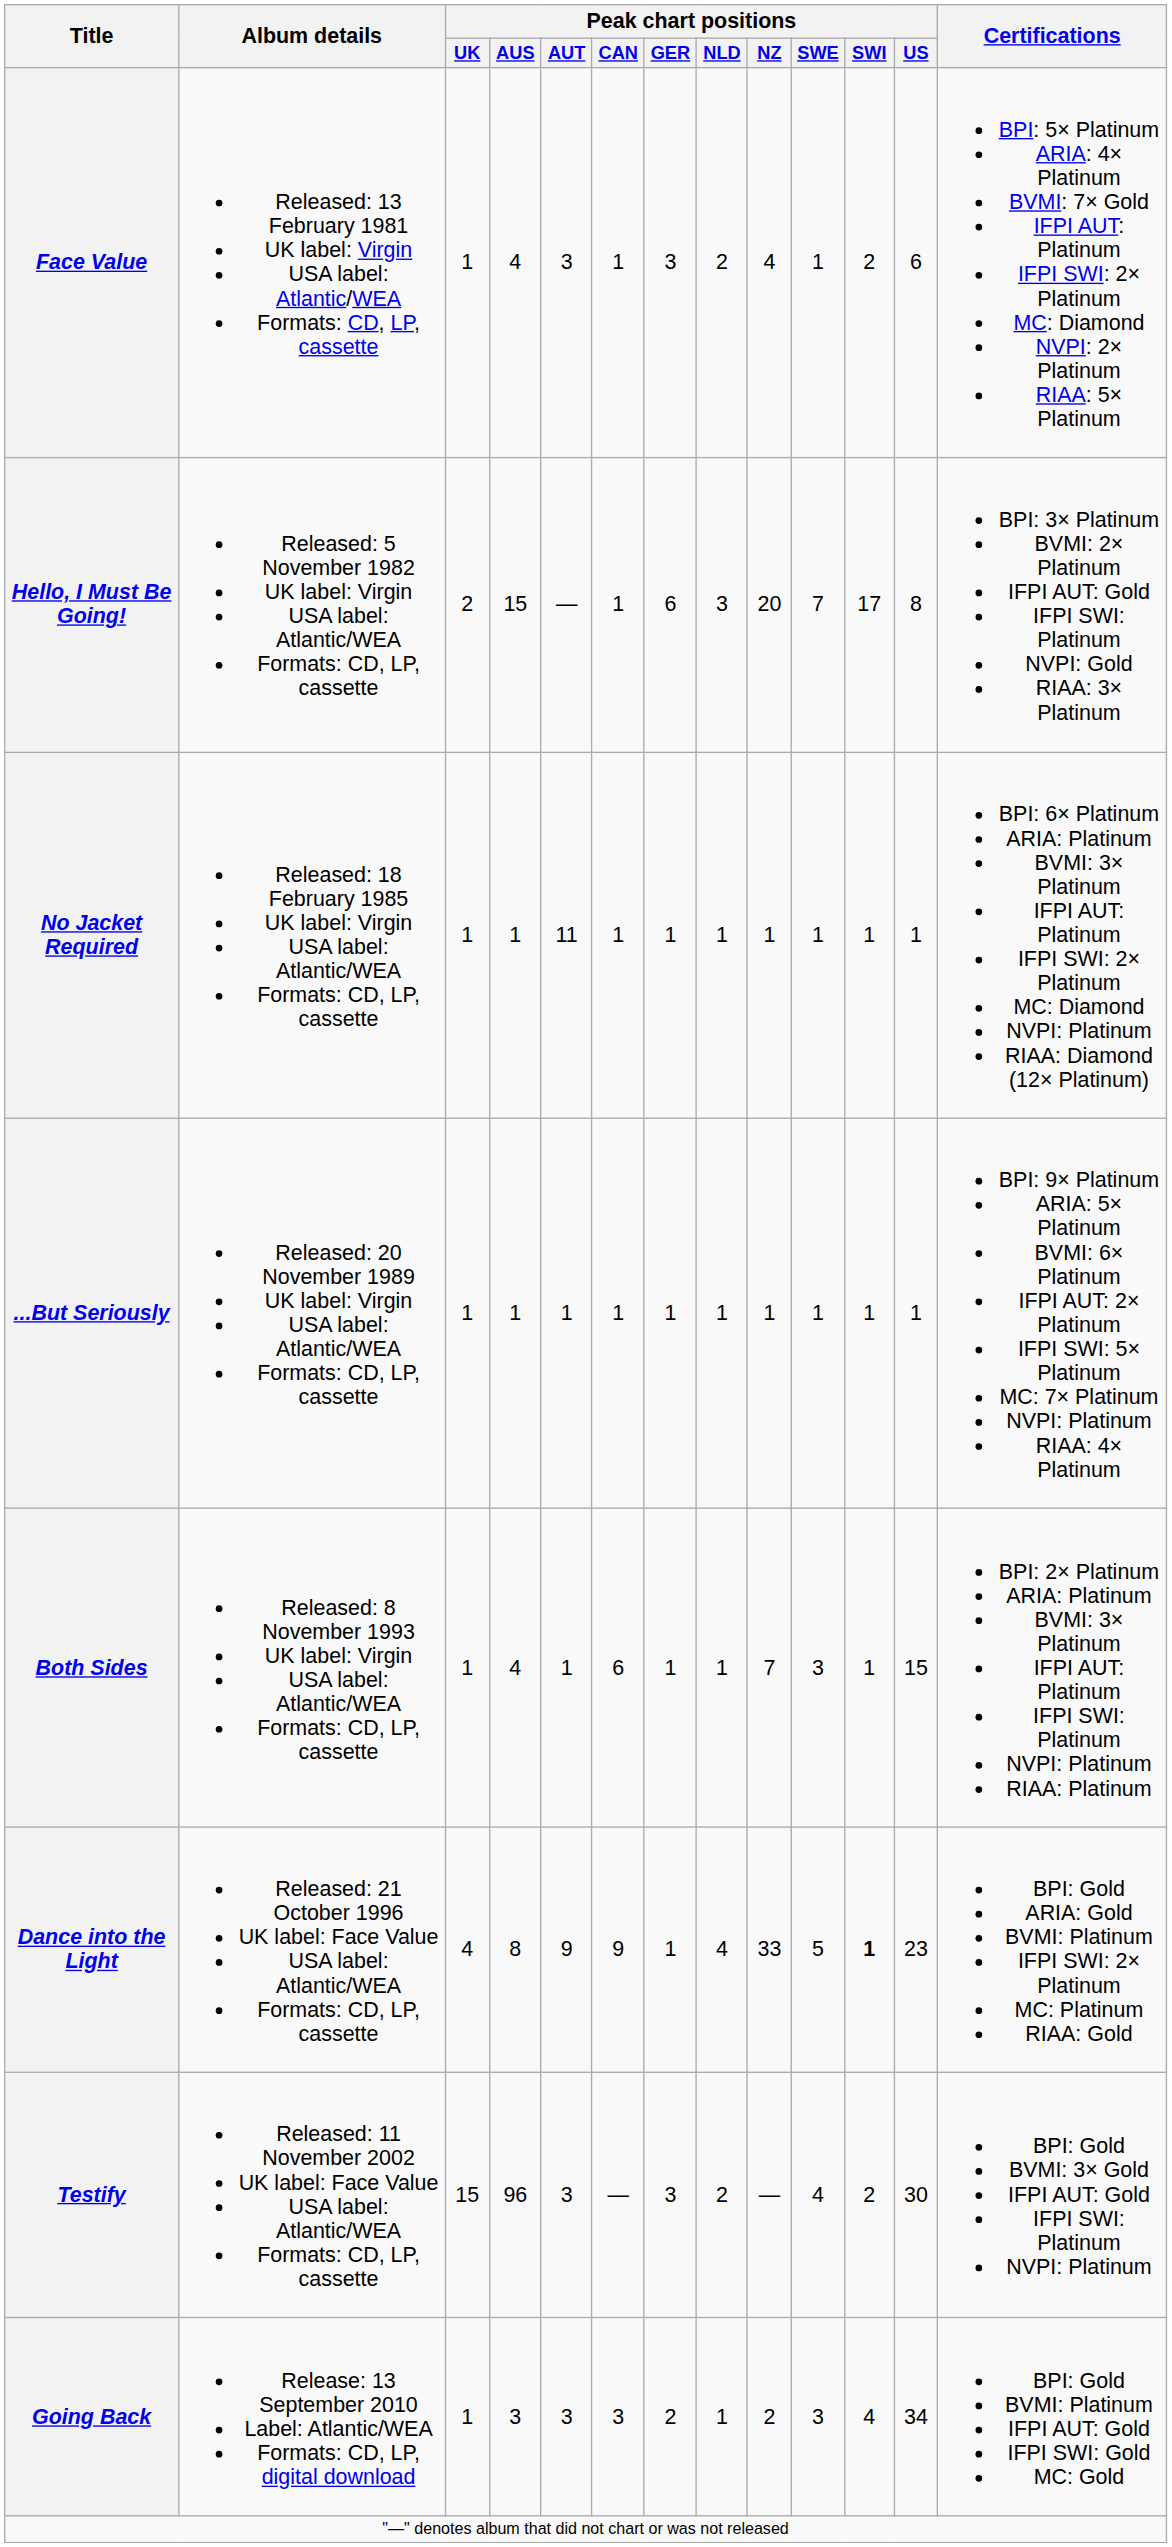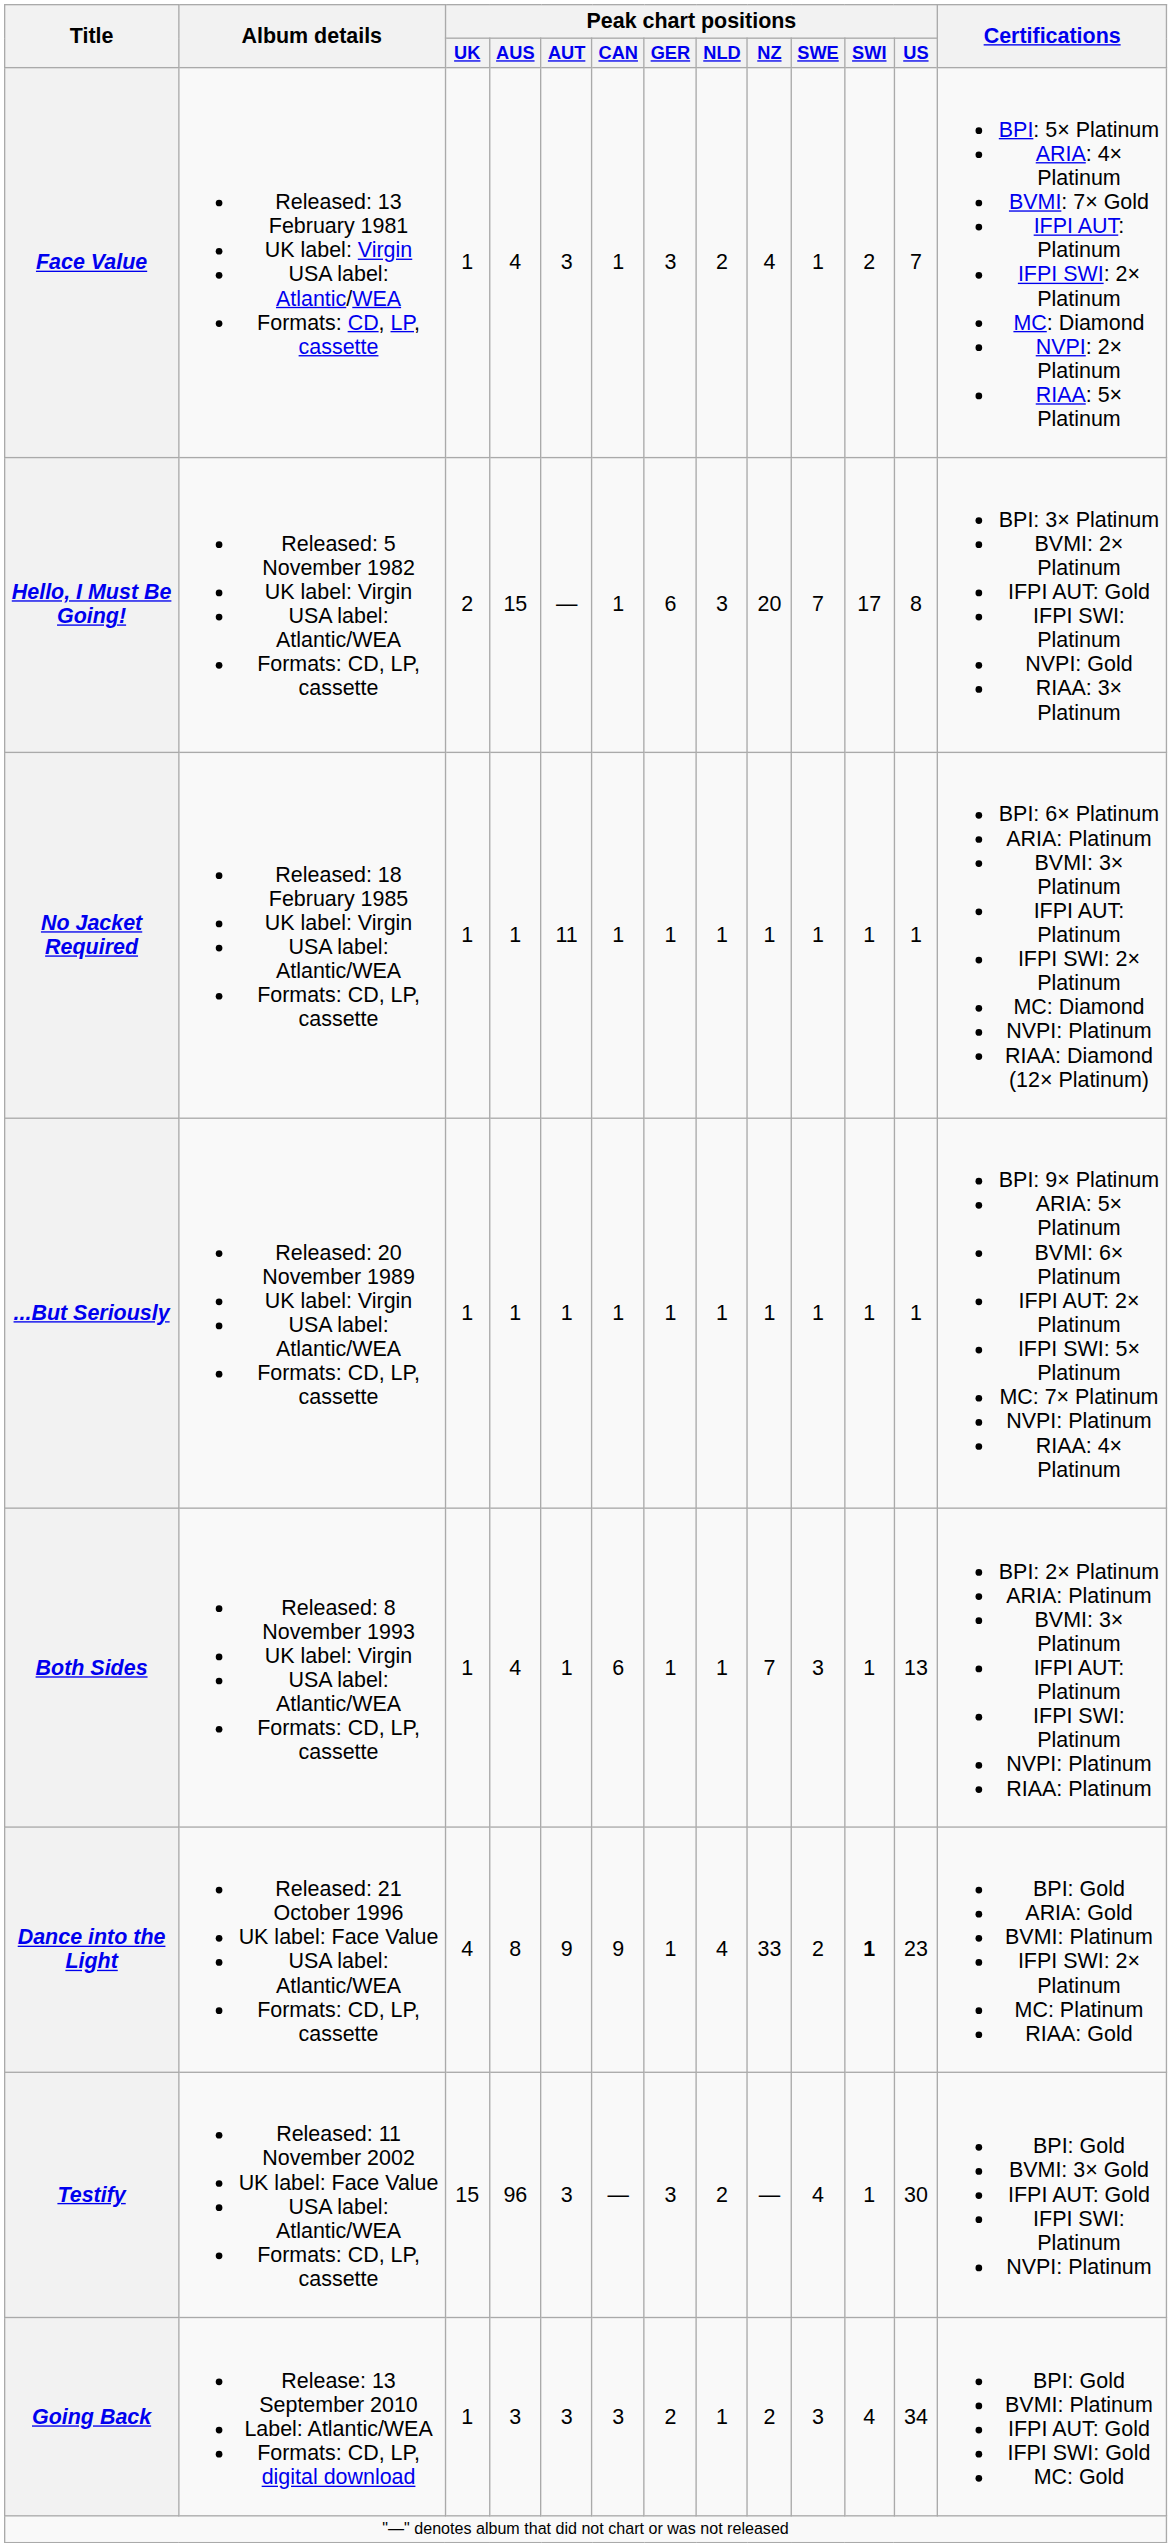Face Value | Peak chart positions / US: 6 -> 7
Both Sides | Peak chart positions / US: 15 -> 13
Dance into the Light | Peak chart positions / SWE: 5 -> 2
Testify | Peak chart positions / SWI: 2 -> 1
